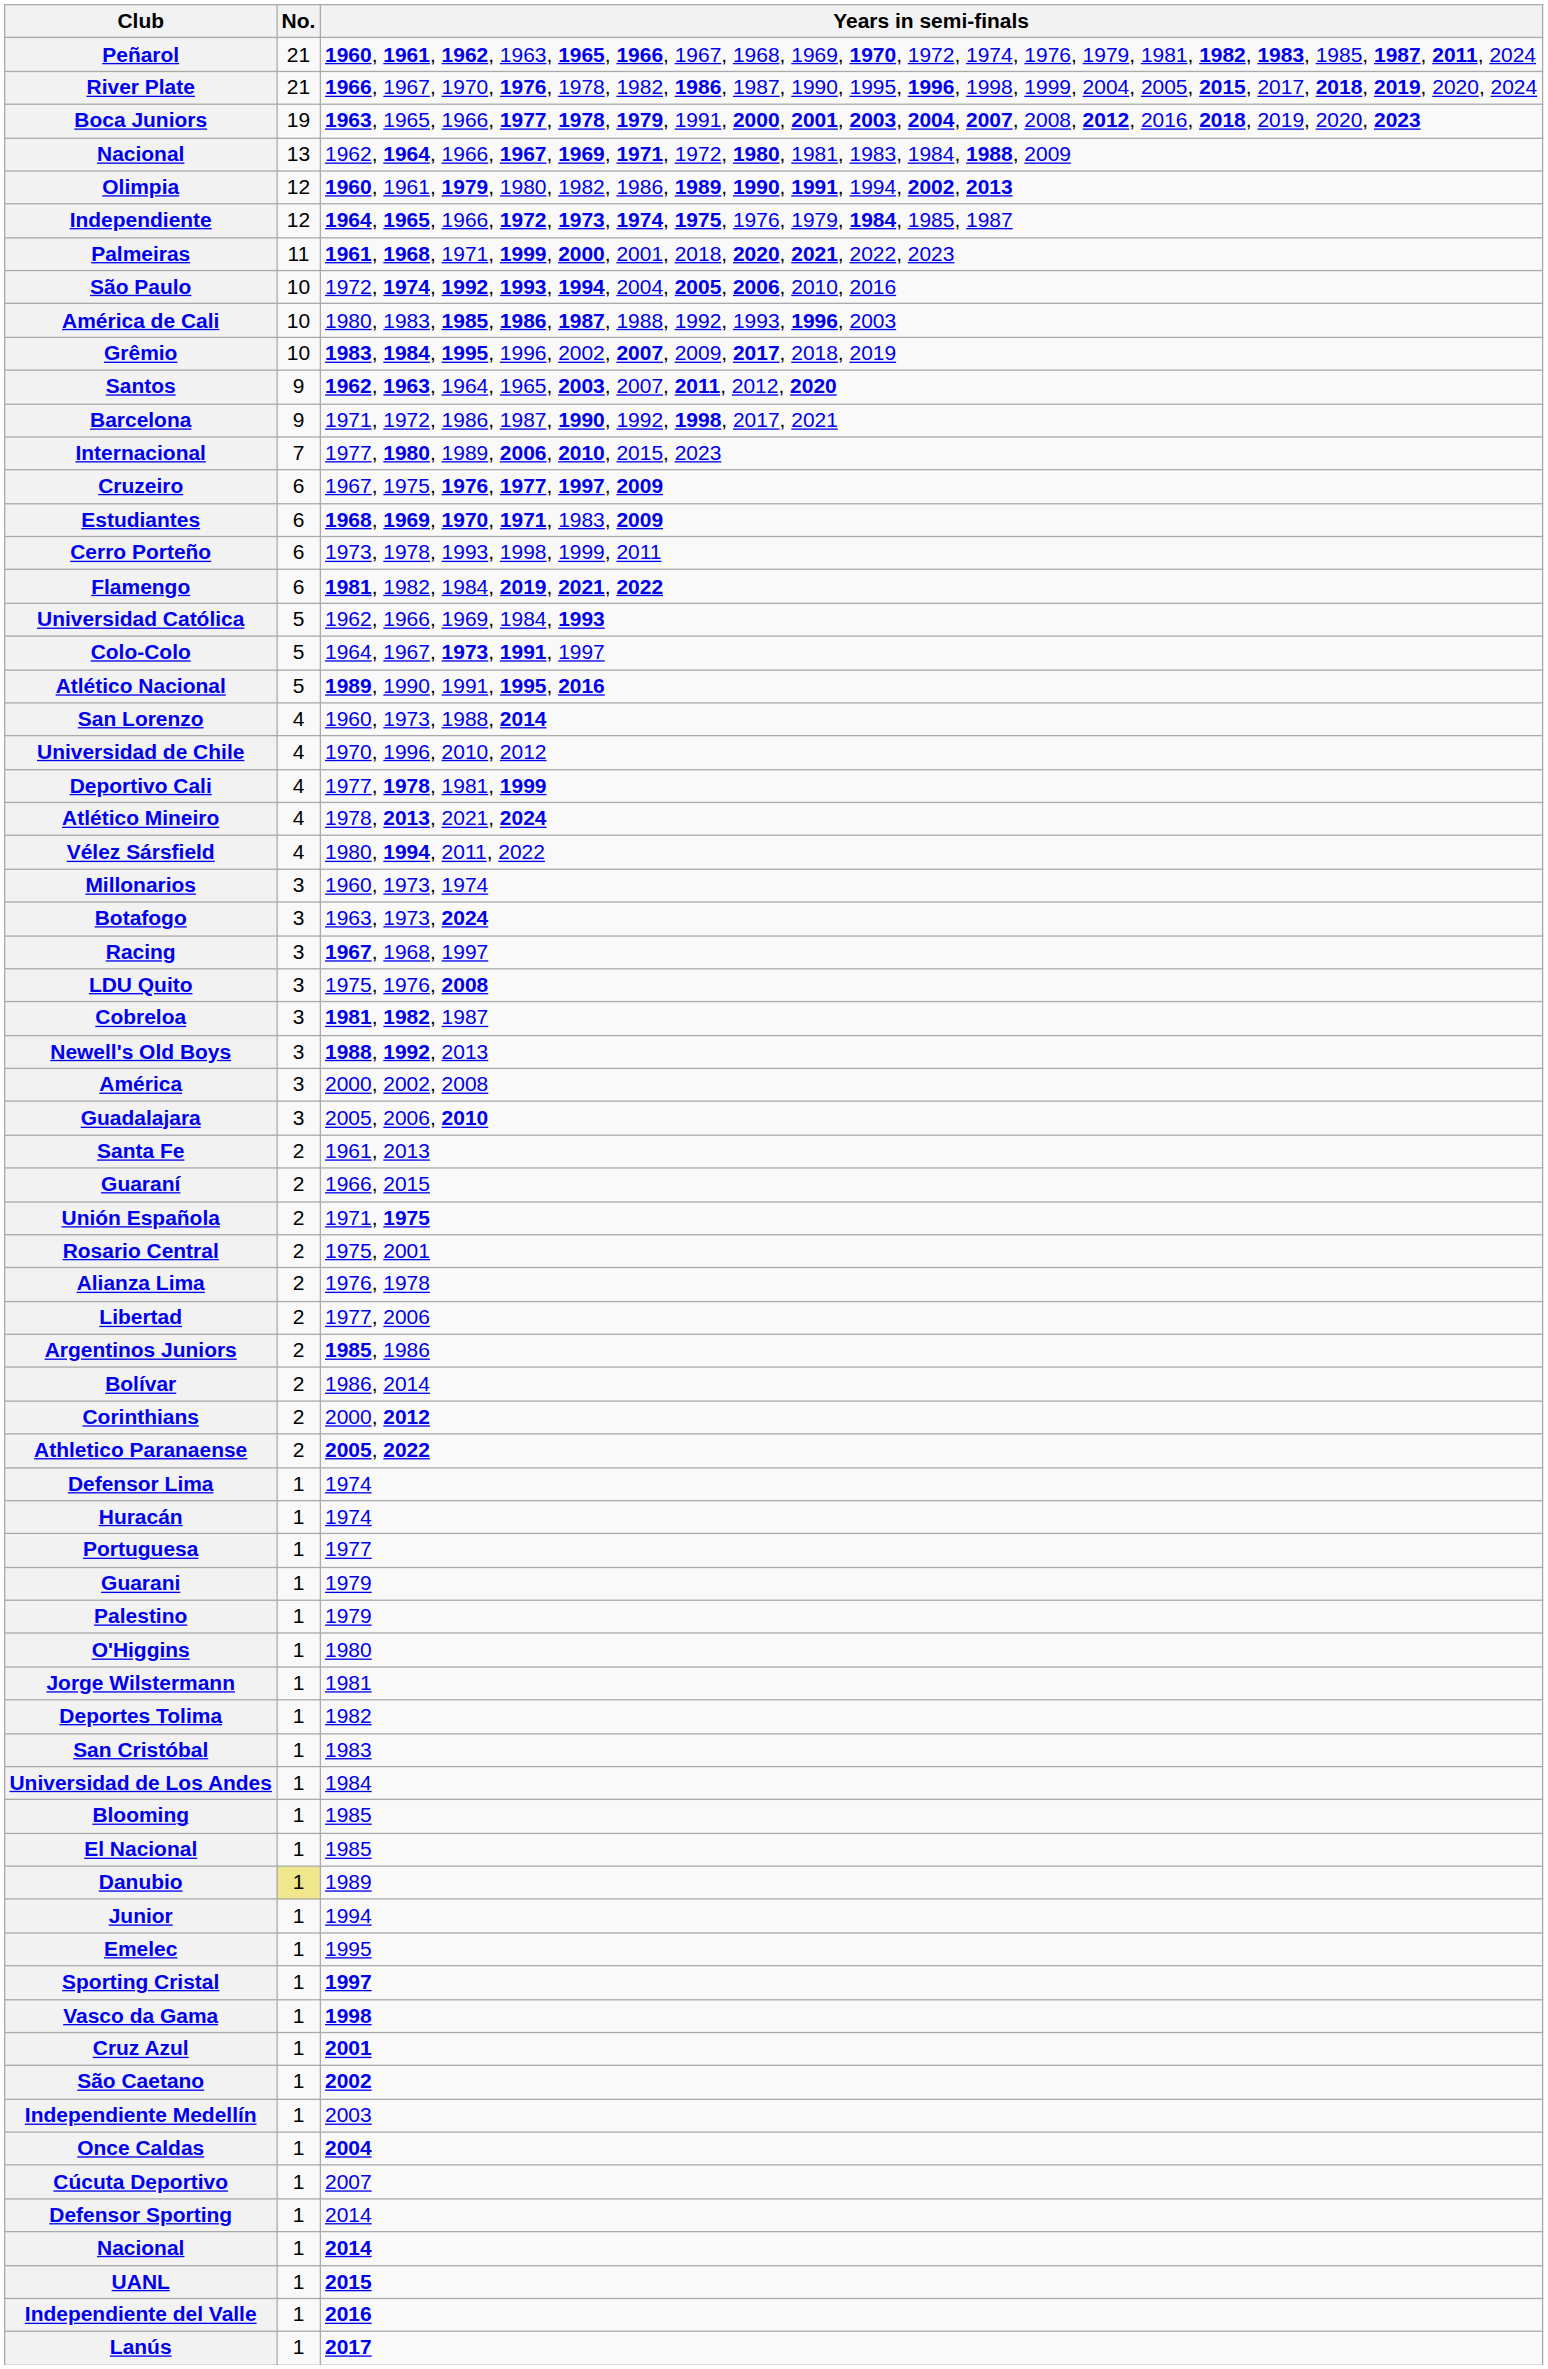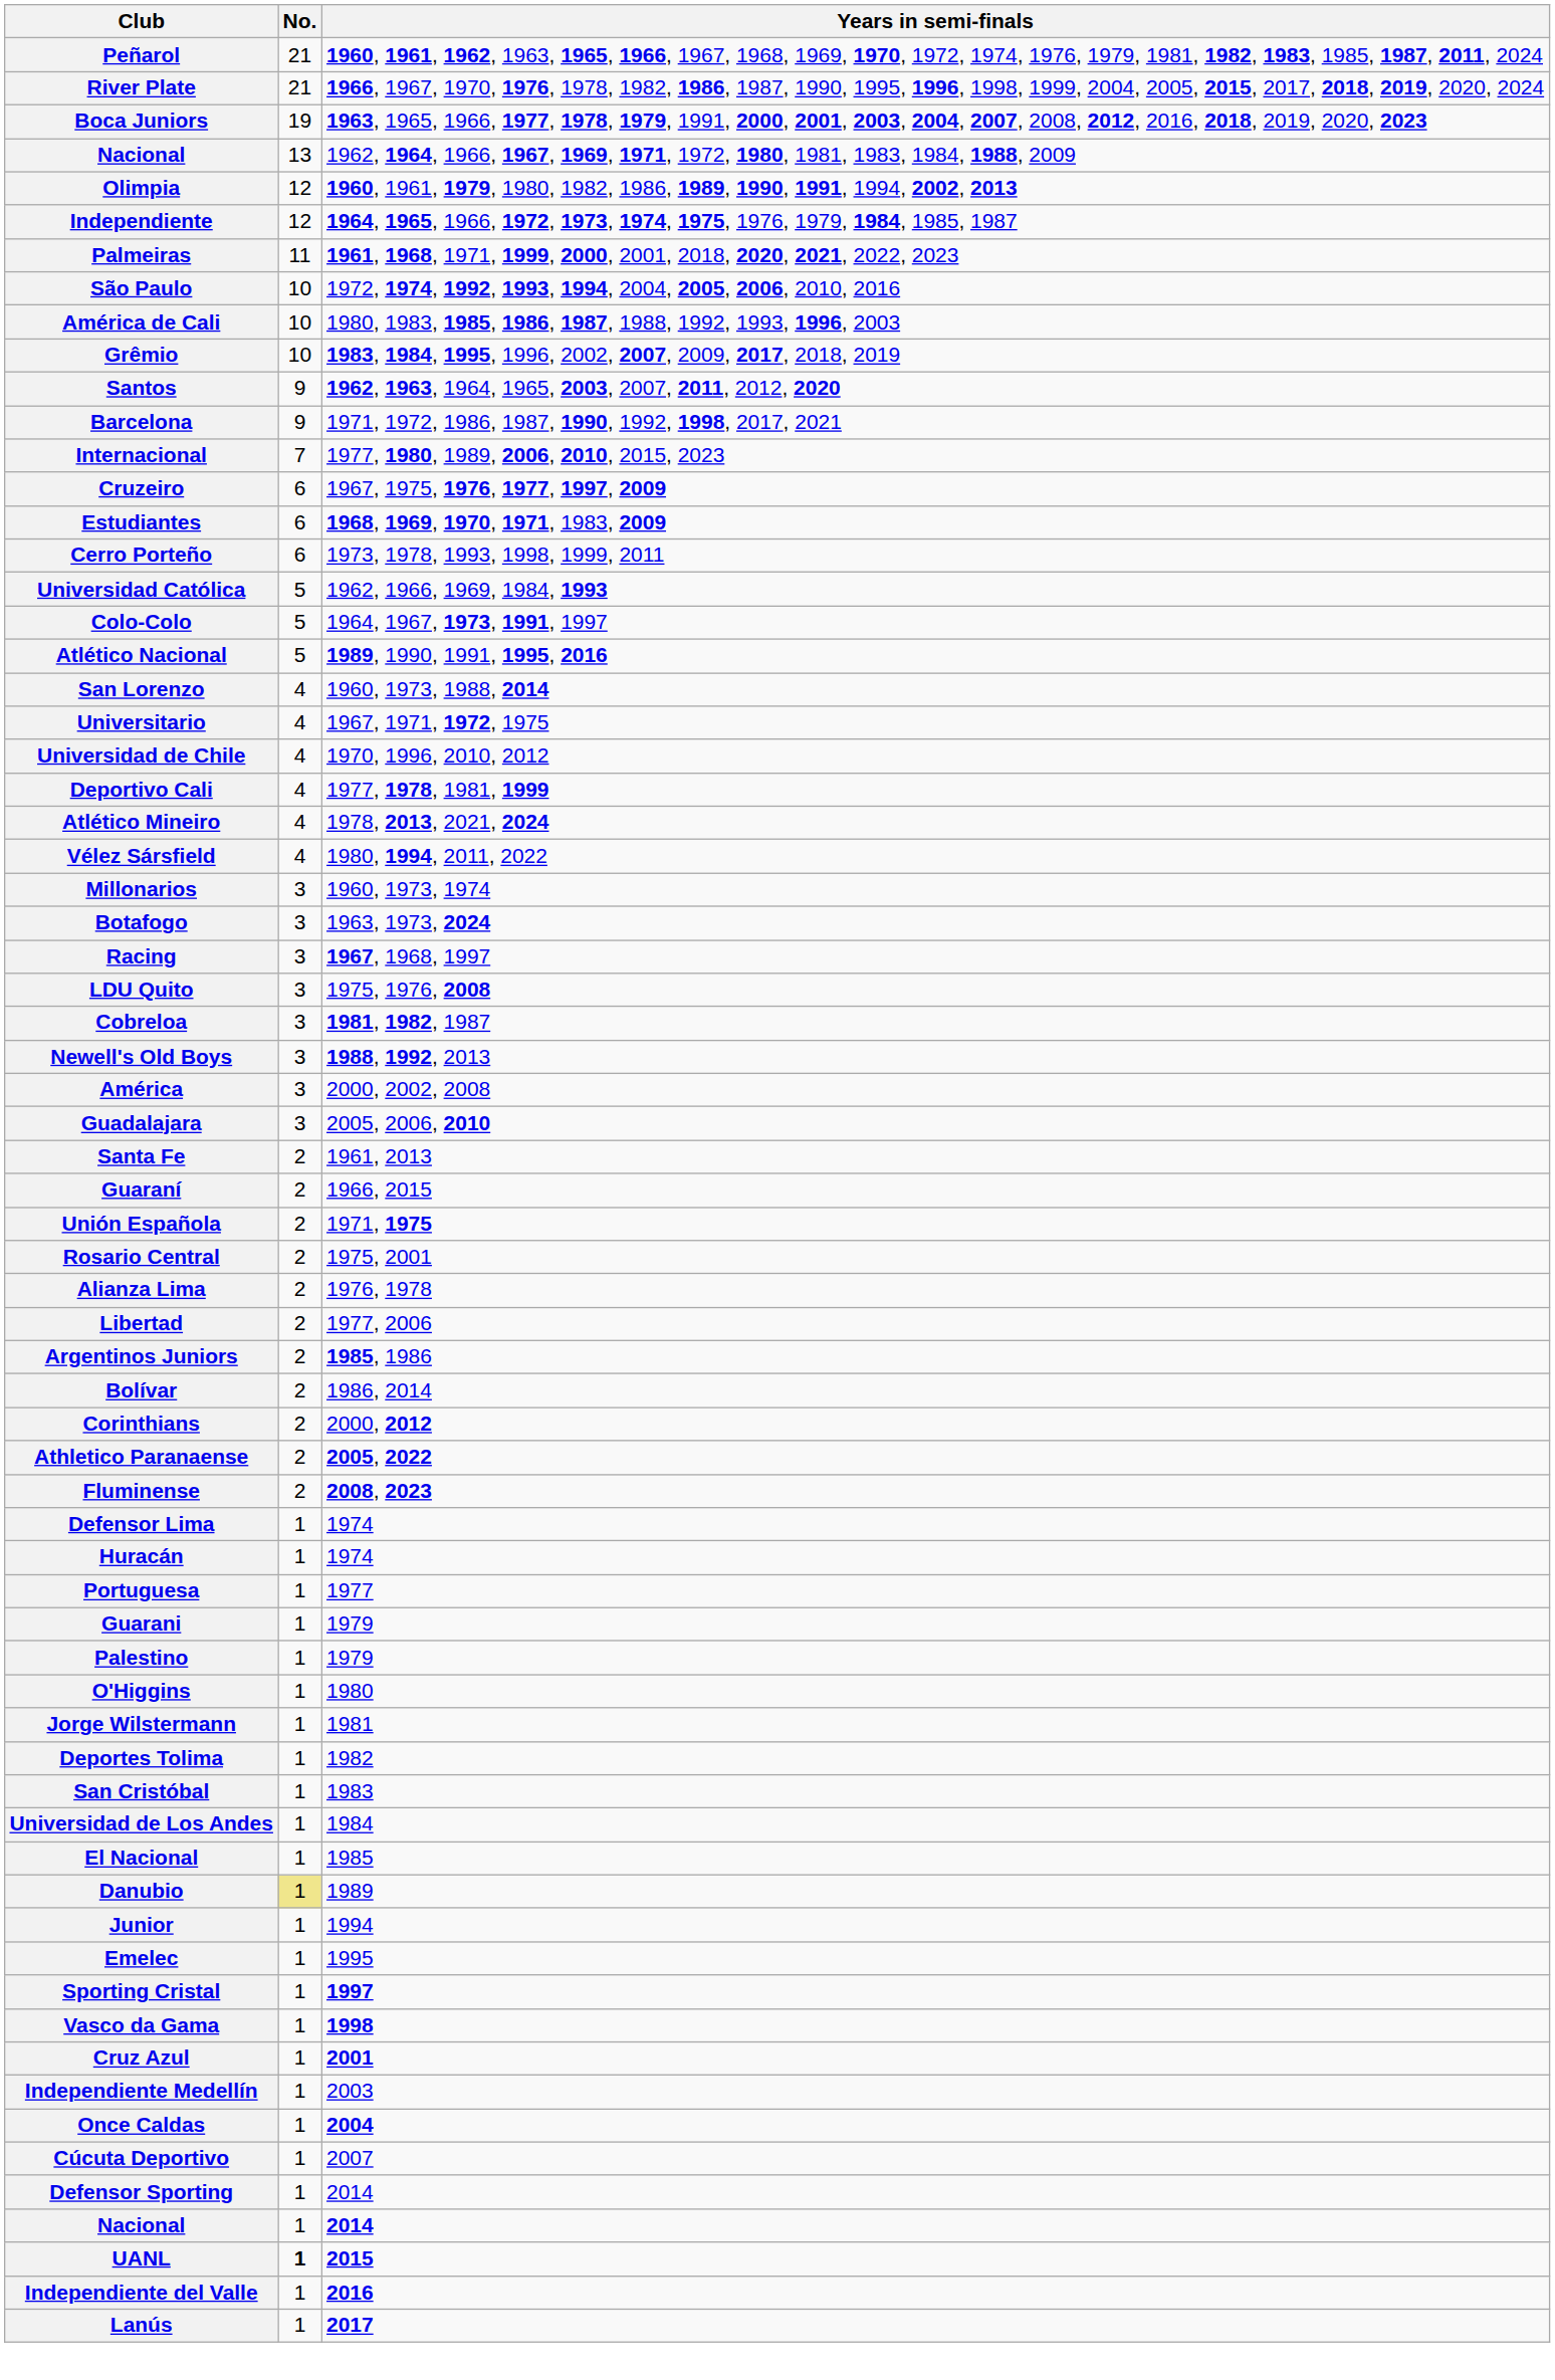- row: Flamengo | 6 | 1981, 1982, 1984, 2019, 2021, 2022
+ row: Universitario | 4 | 1967, 1971, 1972, 1975
+ row: Fluminense | 2 | 2008, 2023
- row: Blooming | 1 | 1985
- row: São Caetano | 1 | 2002
UANL | No.: normal -> bold
